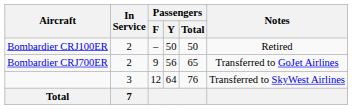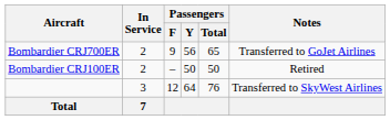rows swapped: Bombardier CRJ100ER <-> Bombardier CRJ700ER
